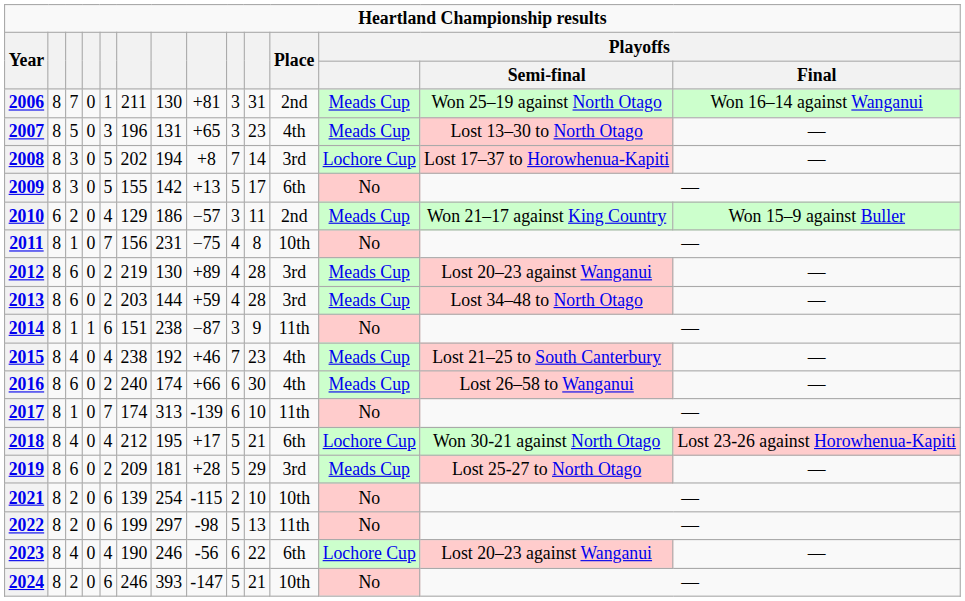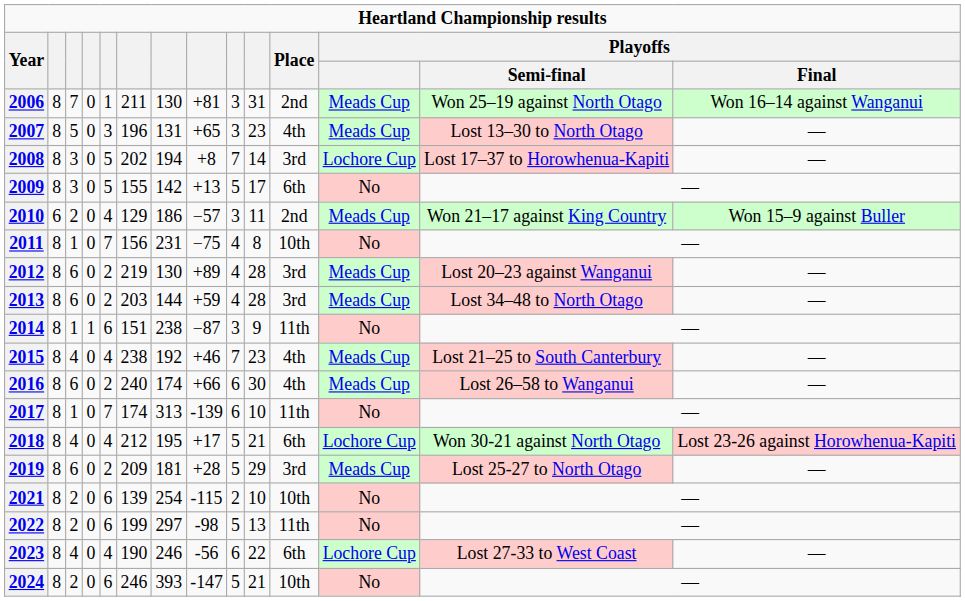2023 | Playoffs / Semi-final: Lost 20–23 against Wanganui -> Lost 27-33 to West Coast
